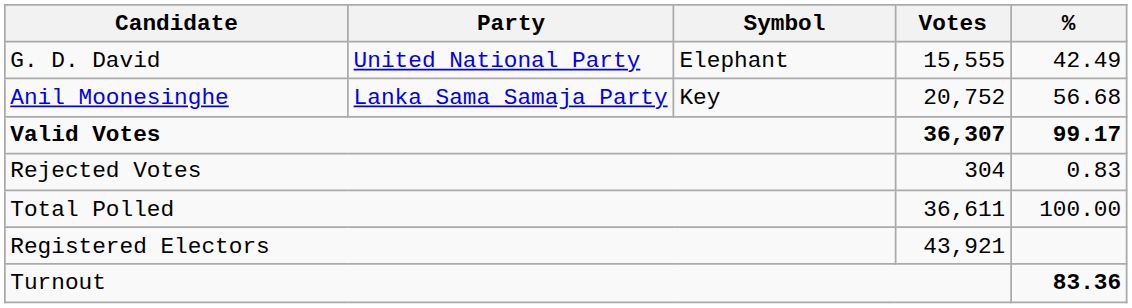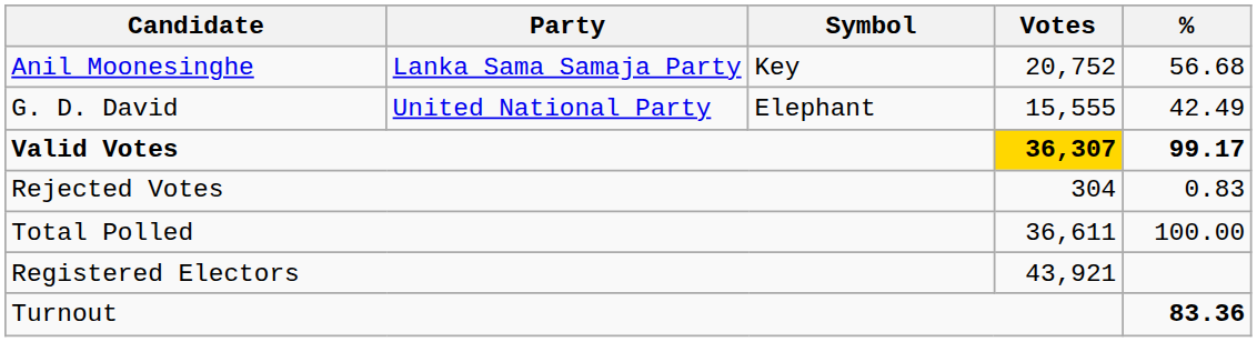rows swapped: Anil Moonesinghe <-> G. D. David
Valid Votes | Votes: no background -> gold background
